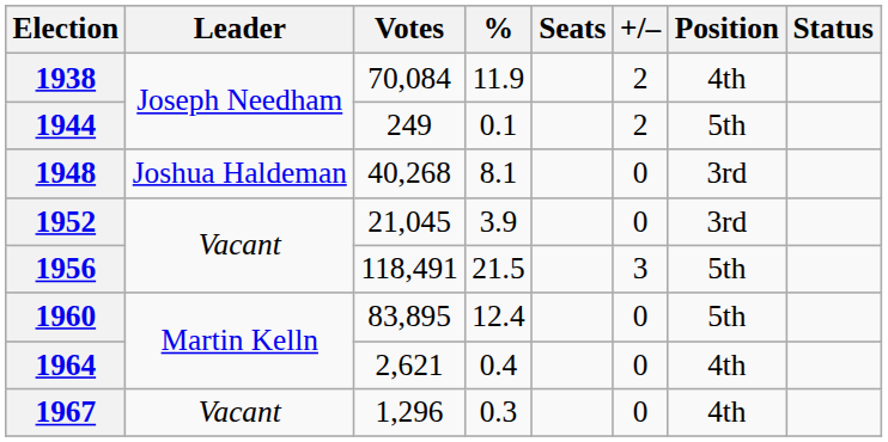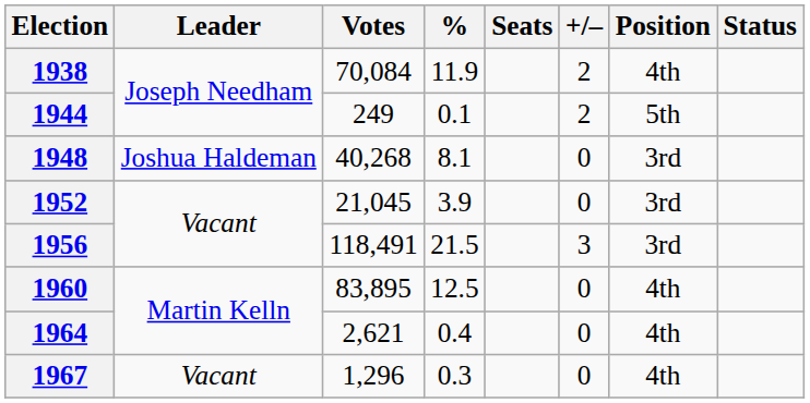1956 | Position: 5th -> 3rd
1960 | %: 12.4 -> 12.5
1960 | Position: 5th -> 4th
